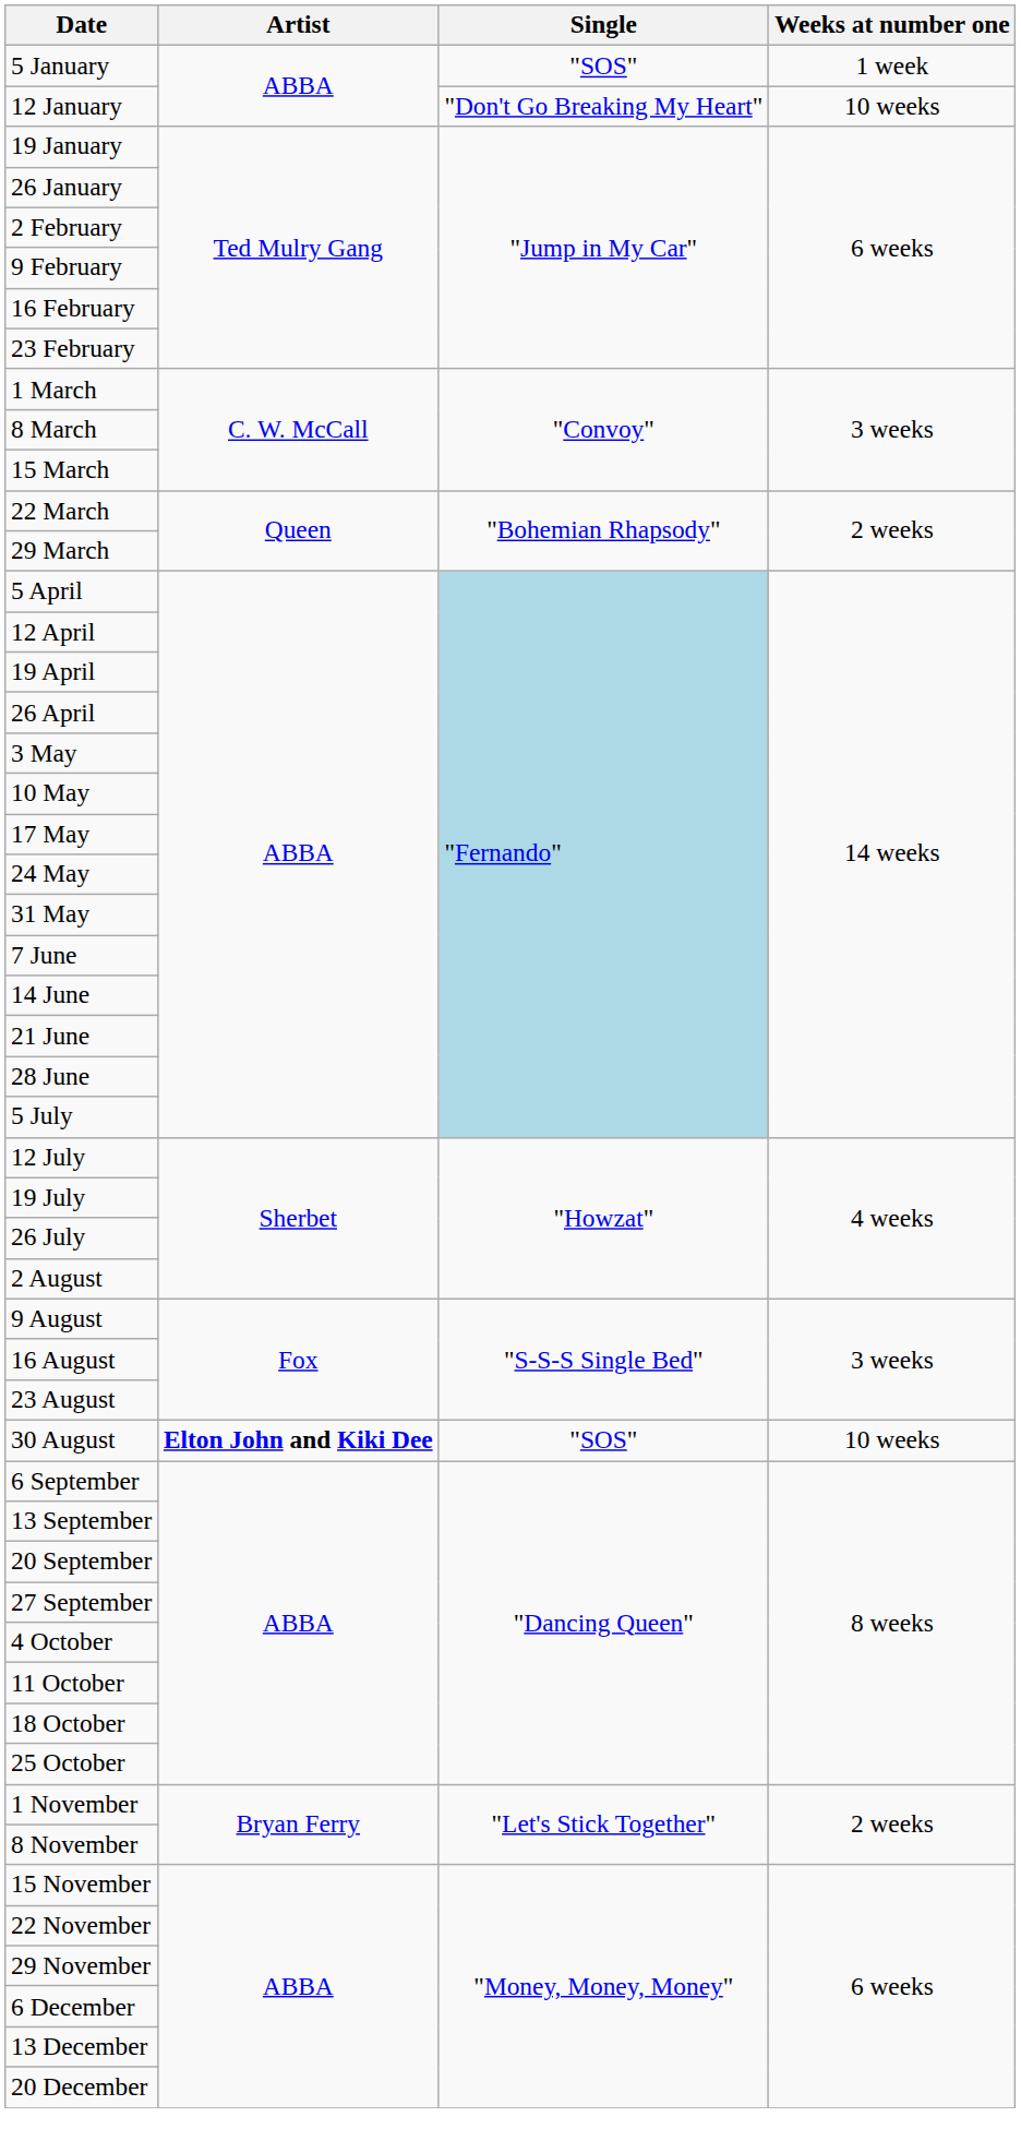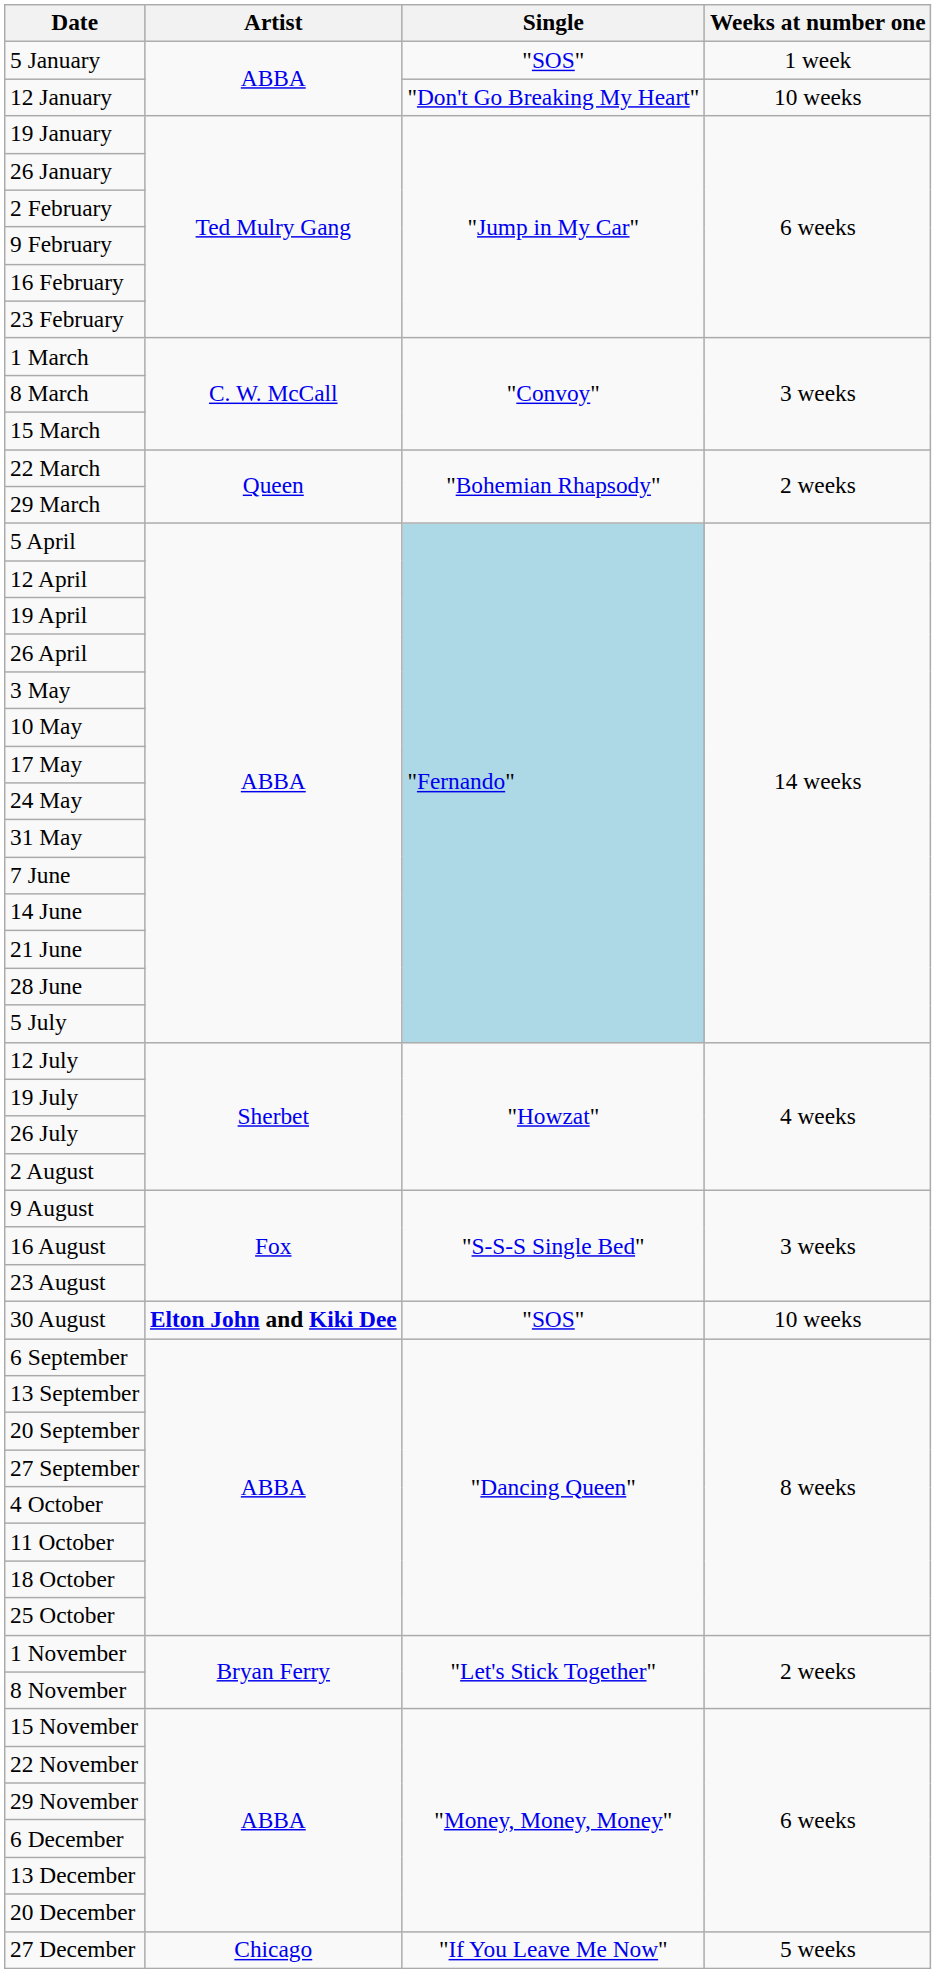+ row: 27 December | Chicago | "If You Leave Me Now" | 5 weeks
